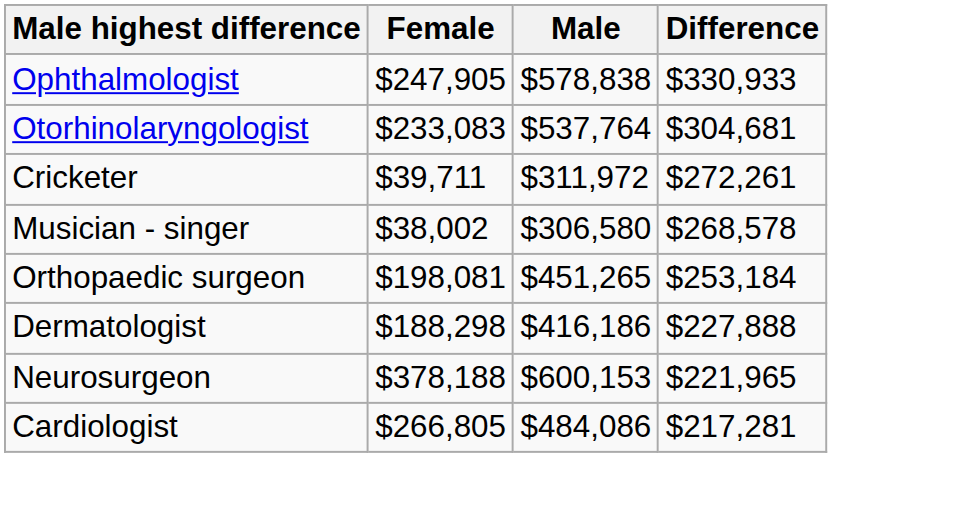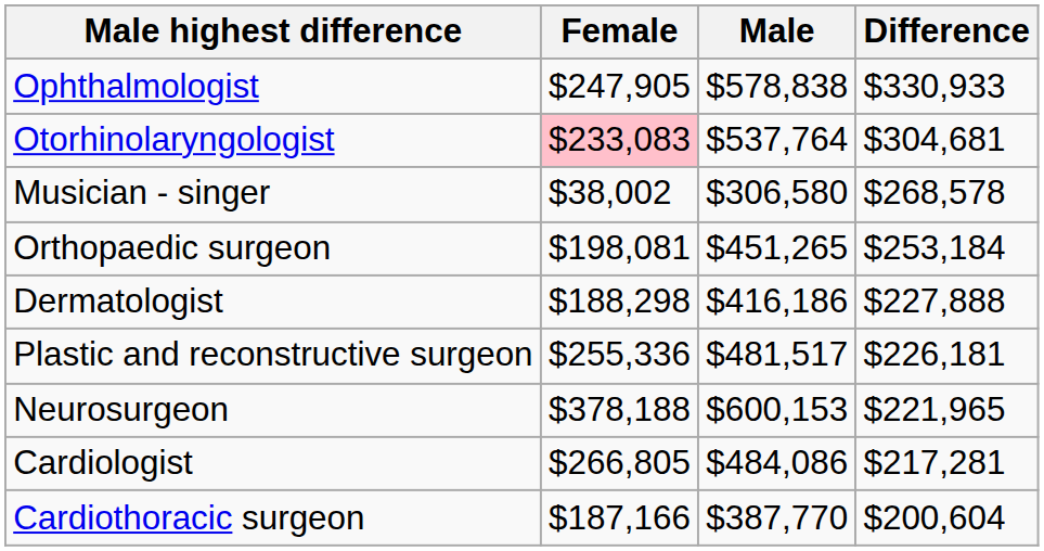Otorhinolaryngologist | Female: no background -> pink background
- row: Cricketer | $39,711 | $311,972 | $272,261
+ row: Plastic and reconstructive surgeon | $255,336 | $481,517 | $226,181
+ row: Cardiothoracic surgeon | $187,166 | $387,770 | $200,604
